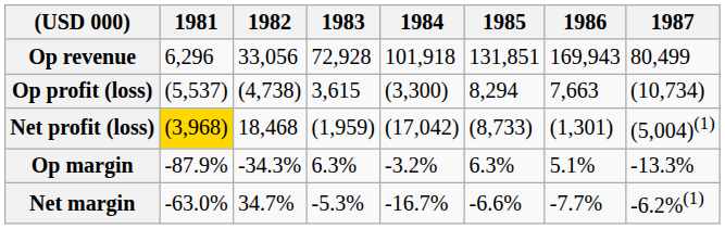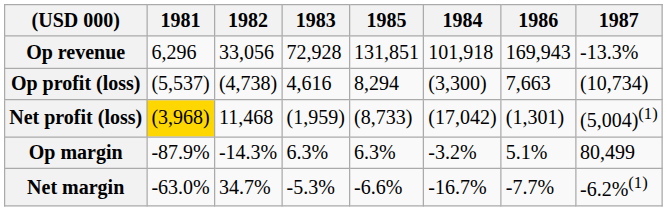columns swapped: 1984 <-> 1985
Op revenue | 1987: 80,499 -> -13.3%
Op profit (loss) | 1983: 3,615 -> 4,616
Net profit (loss) | 1982: 18,468 -> 11,468
Op margin | 1982: -34.3% -> -14.3%
Op margin | 1987: -13.3% -> 80,499
